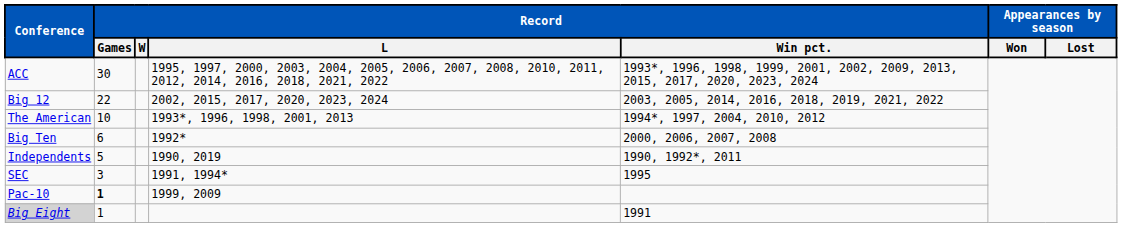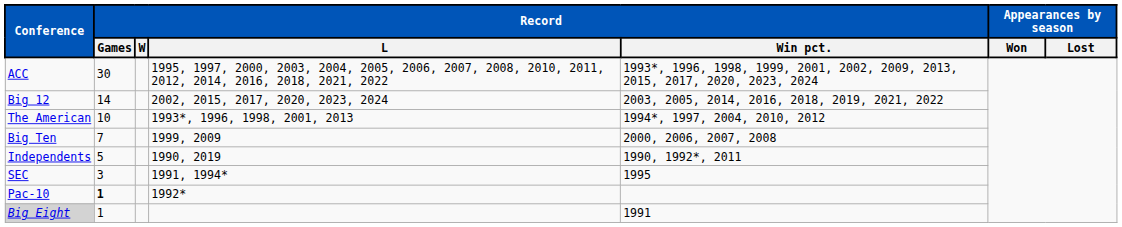Big 12 | Record / Games: 22 -> 14
Big Ten | Record / Games: 6 -> 7
Big Ten | Record / L: 1992* -> 1999, 2009
Pac-10 | Record / L: 1999, 2009 -> 1992*
